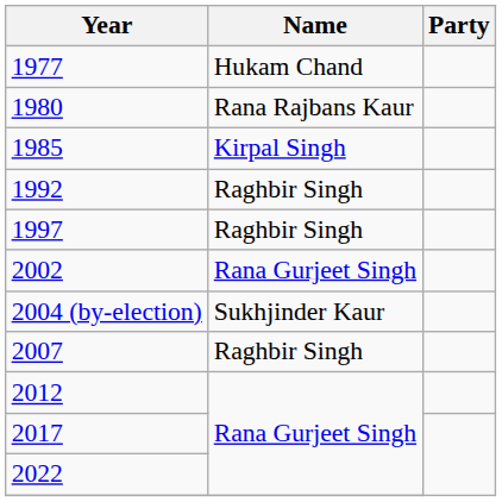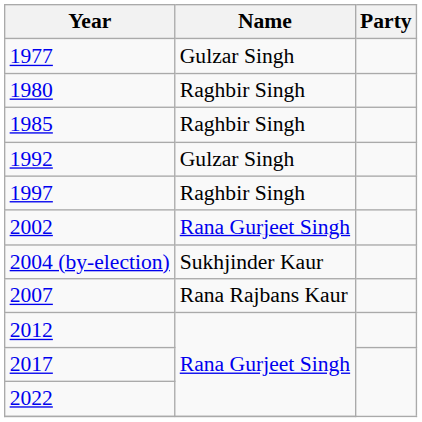1977 | Name: Hukam Chand -> Gulzar Singh
1980 | Name: Rana Rajbans Kaur -> Raghbir Singh
1985 | Name: Kirpal Singh -> Raghbir Singh
1992 | Name: Raghbir Singh -> Gulzar Singh
2007 | Name: Raghbir Singh -> Rana Rajbans Kaur
